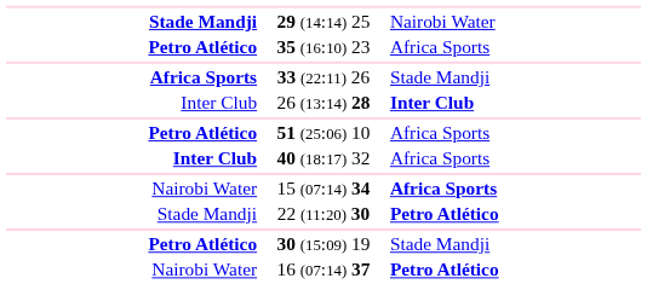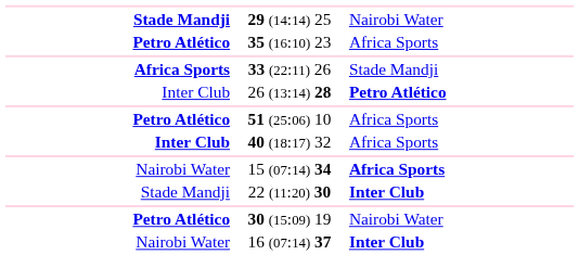26 (13:14) 28 | column 3: Inter Club -> Petro Atlético
22 (11:20) 30 | column 3: Petro Atlético -> Inter Club
30 (15:09) 19 | column 3: Stade Mandji -> Nairobi Water
16 (07:14) 37 | column 3: Petro Atlético -> Inter Club
